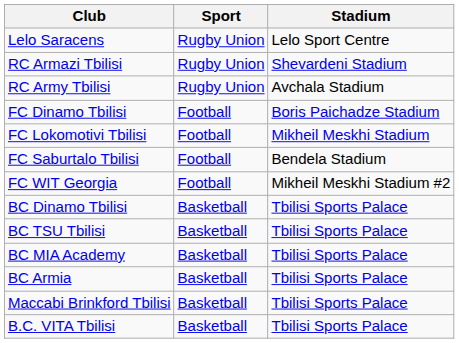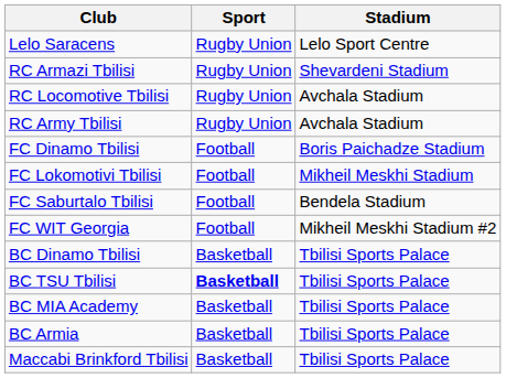+ row: RC Locomotive Tbilisi | Rugby Union | Avchala Stadium
BC TSU Tbilisi | Sport: normal -> bold
- row: B.C. VITA Tbilisi | Basketball | Tbilisi Sports Palace
